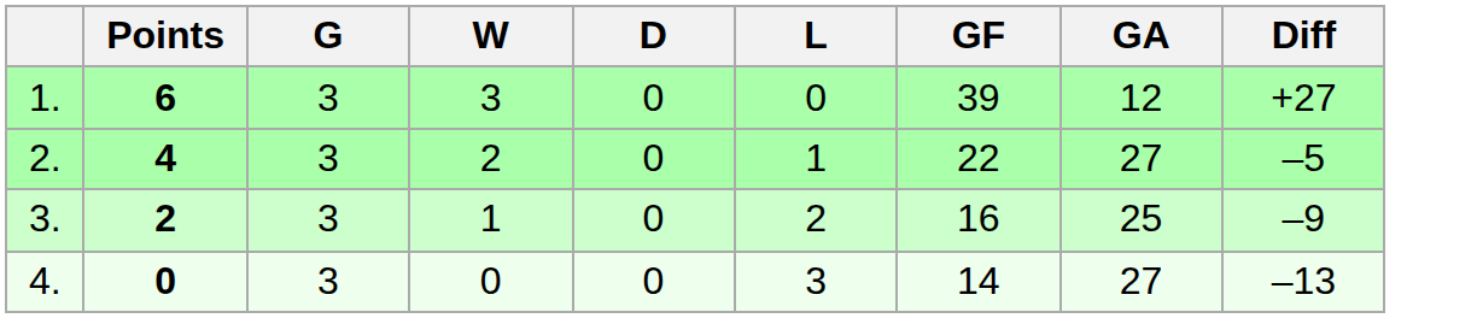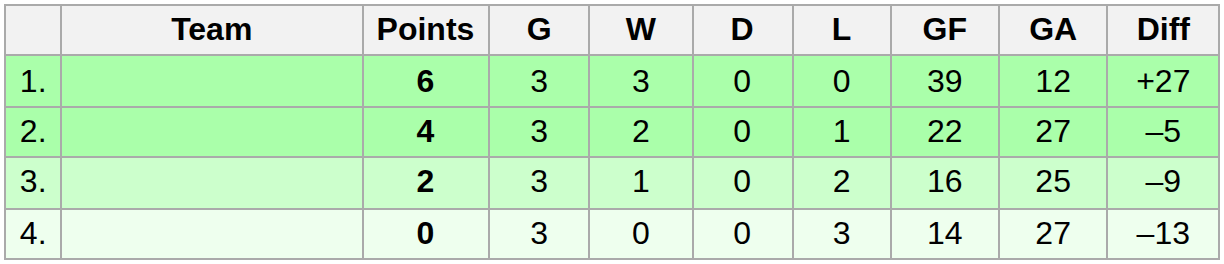+ column: Team
